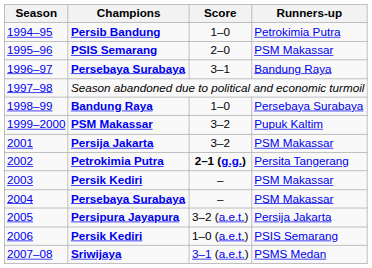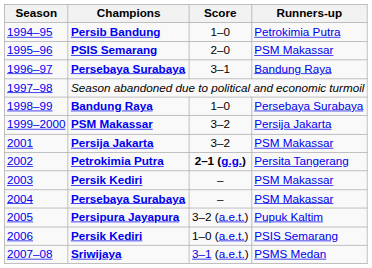1999–2000 | Runners-up: Pupuk Kaltim -> Persija Jakarta
2005 | Runners-up: Persija Jakarta -> Pupuk Kaltim
